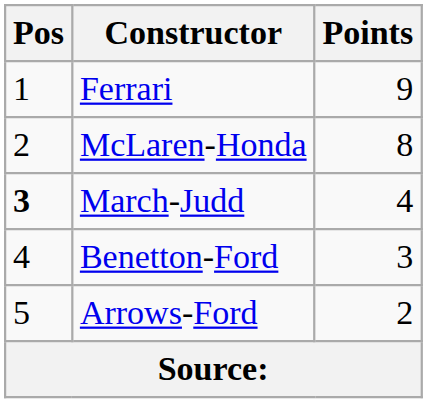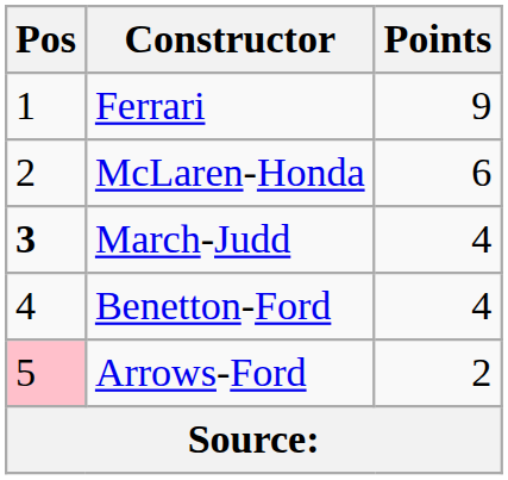McLaren-Honda | Points: 8 -> 6
Benetton-Ford | Points: 3 -> 4
Arrows-Ford | Pos: no background -> pink background
